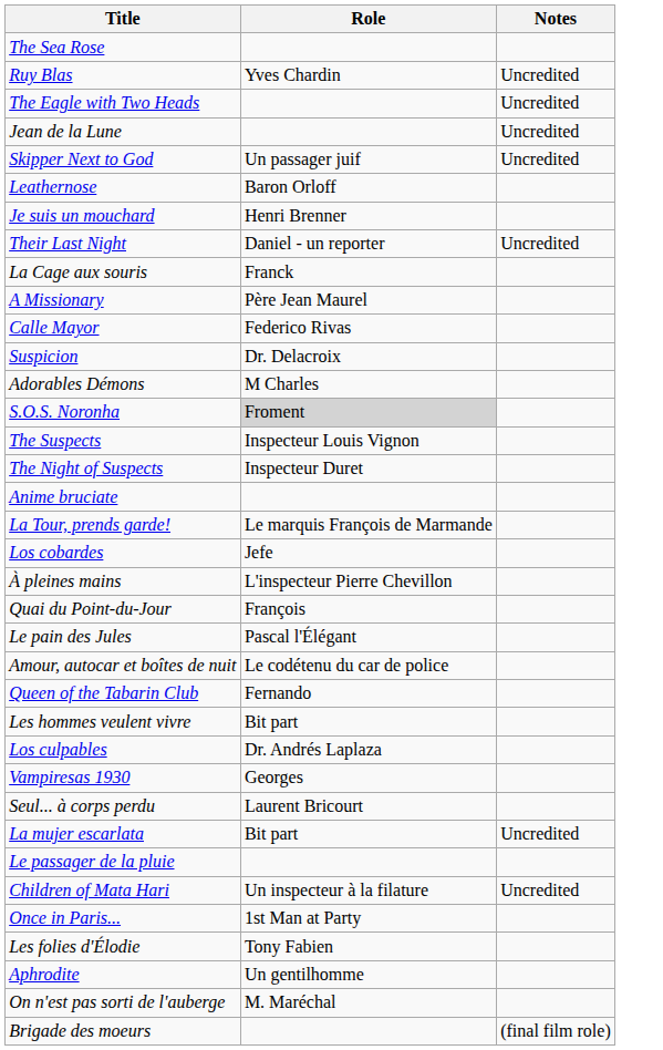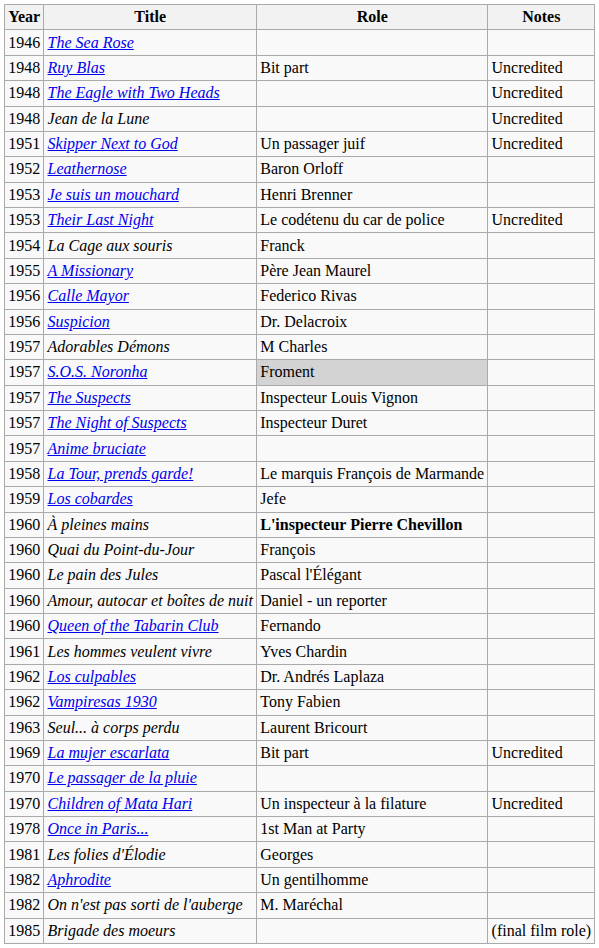+ column: Year | 1946 | 1948 | 1948 | 1948 | 1951 | 1952 | 1953 | 1953 | 1954 | 1955 | 1956 | 1956 | 1957 | 1957 | 1957 | 1957 | 1957 | 1958 | 1959 | 1960 | 1960 | 1960 | 1960 | 1960 | 1961 | 1962 | 1962 | 1963 | 1969 | 1970 | 1970 | 1978 | 1981 | 1982 | 1982 | 1985
Ruy Blas | Role: Yves Chardin -> Bit part
Their Last Night | Role: Daniel - un reporter -> Le codétenu du car de police
À pleines mains | Role: normal -> bold
Amour, autocar et boîtes de nuit | Role: Le codétenu du car de police -> Daniel - un reporter
Les hommes veulent vivre | Role: Bit part -> Yves Chardin
Vampiresas 1930 | Role: Georges -> Tony Fabien
Les folies d'Élodie | Role: Tony Fabien -> Georges
